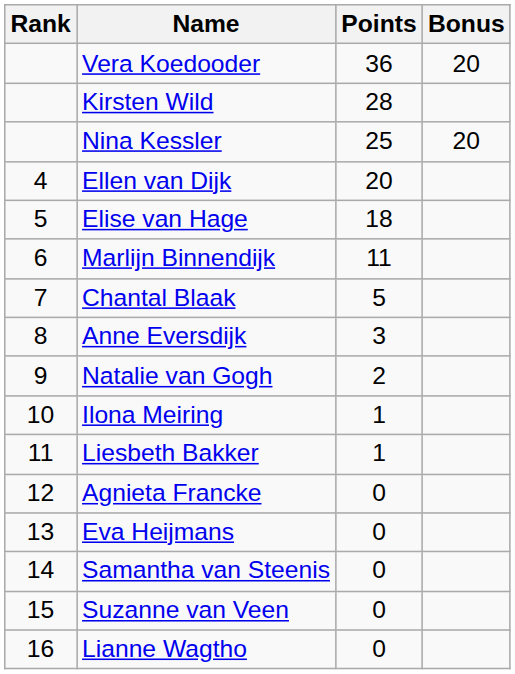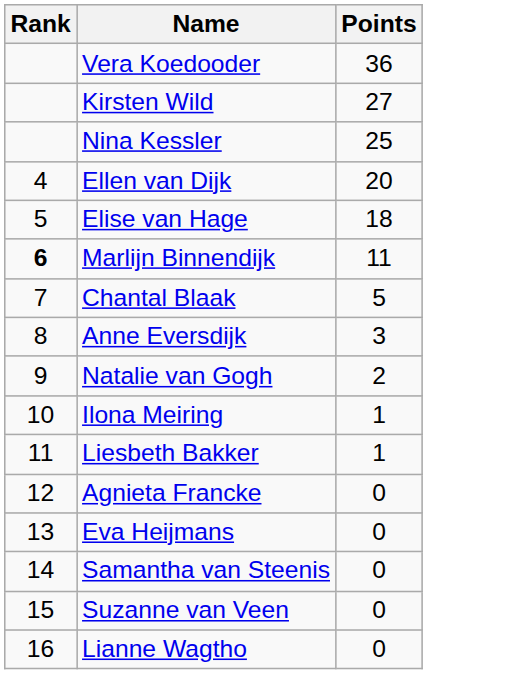- column: Bonus | 20 | 20
Kirsten Wild | Points: 28 -> 27
Marlijn Binnendijk | Rank: normal -> bold
